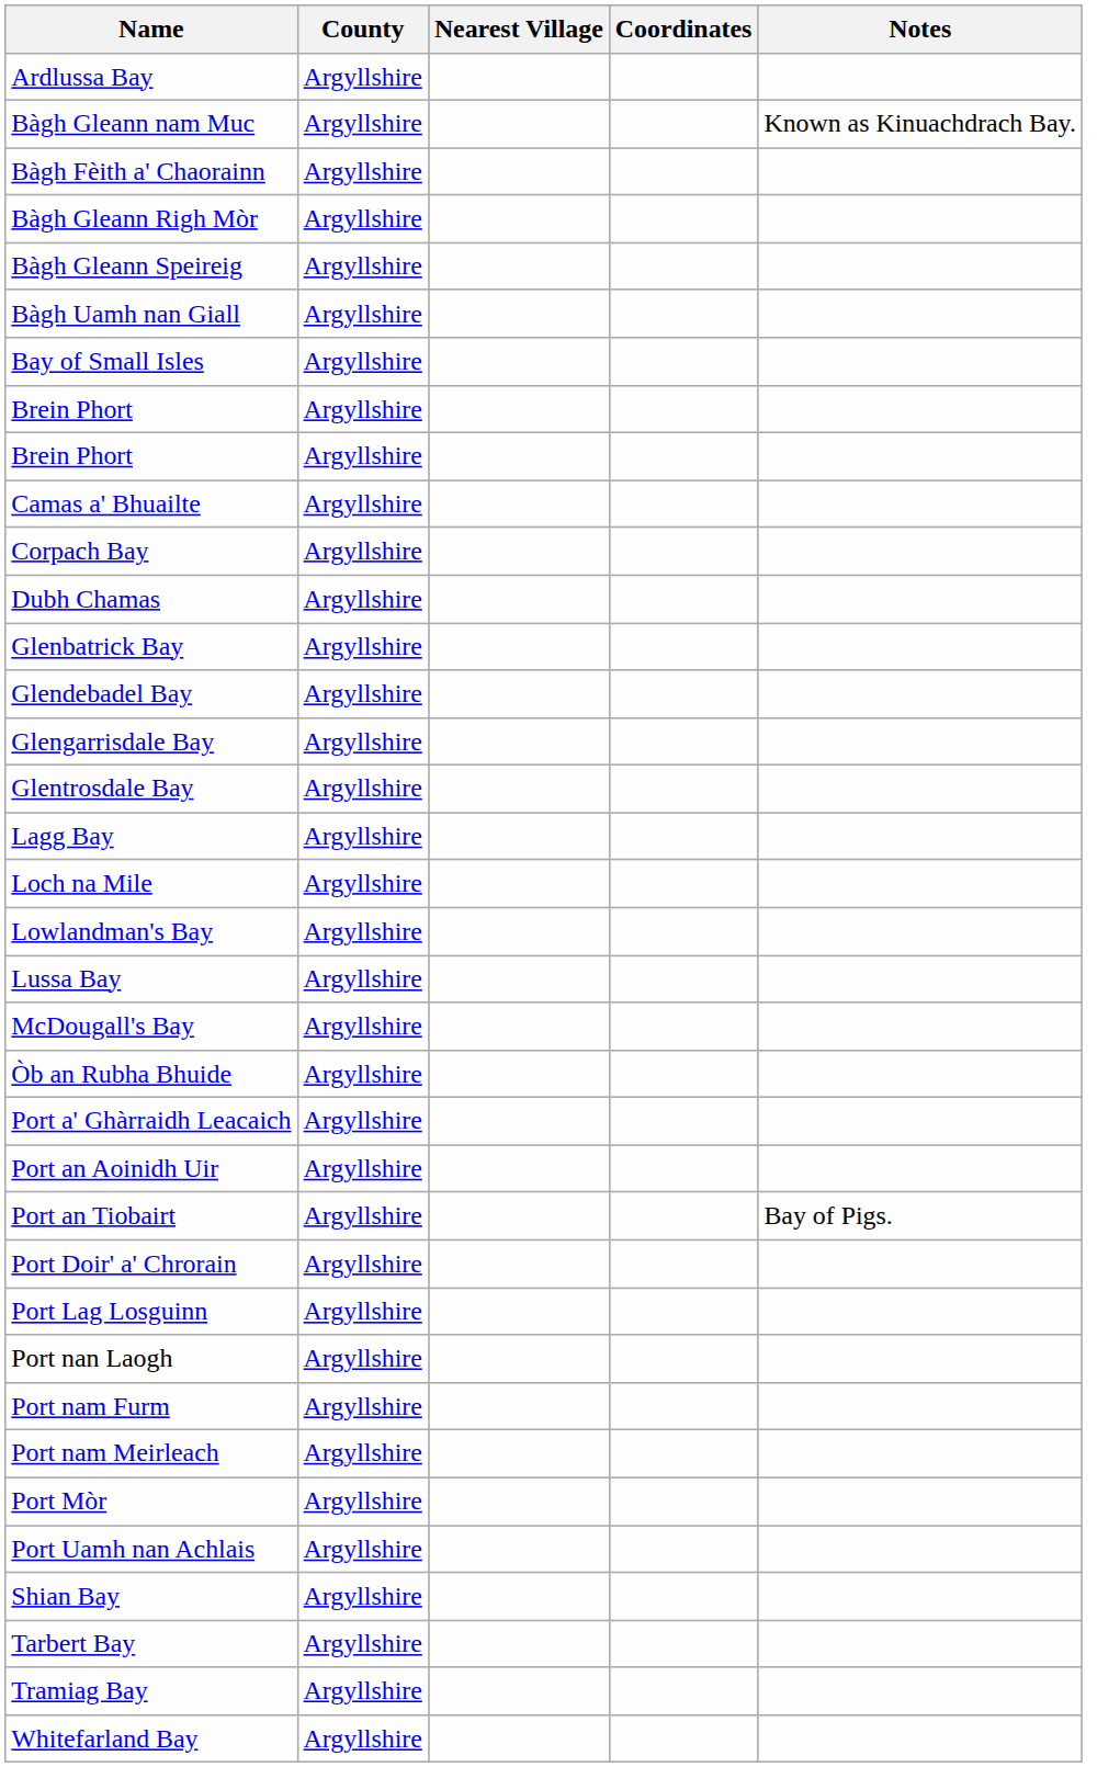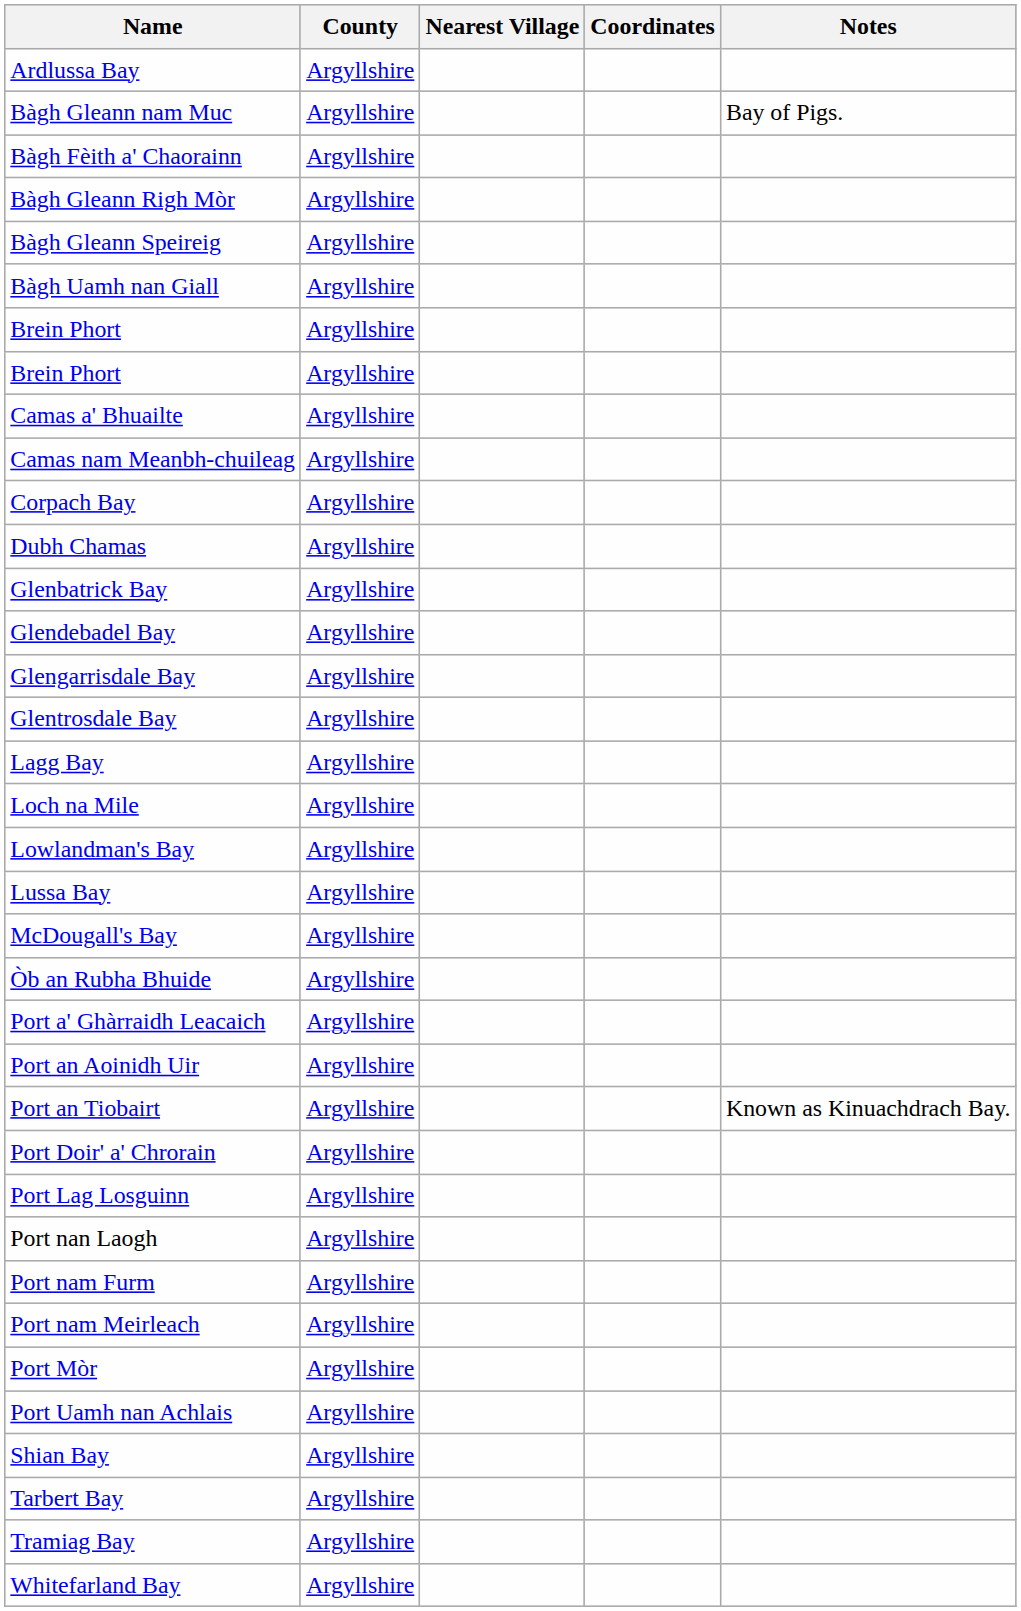Bàgh Gleann nam Muc | Notes: Known as Kinuachdrach Bay. -> Bay of Pigs.
- row: Bay of Small Isles | Argyllshire
+ row: Camas nam Meanbh-chuileag | Argyllshire
Port an Tiobairt | Notes: Bay of Pigs. -> Known as Kinuachdrach Bay.
